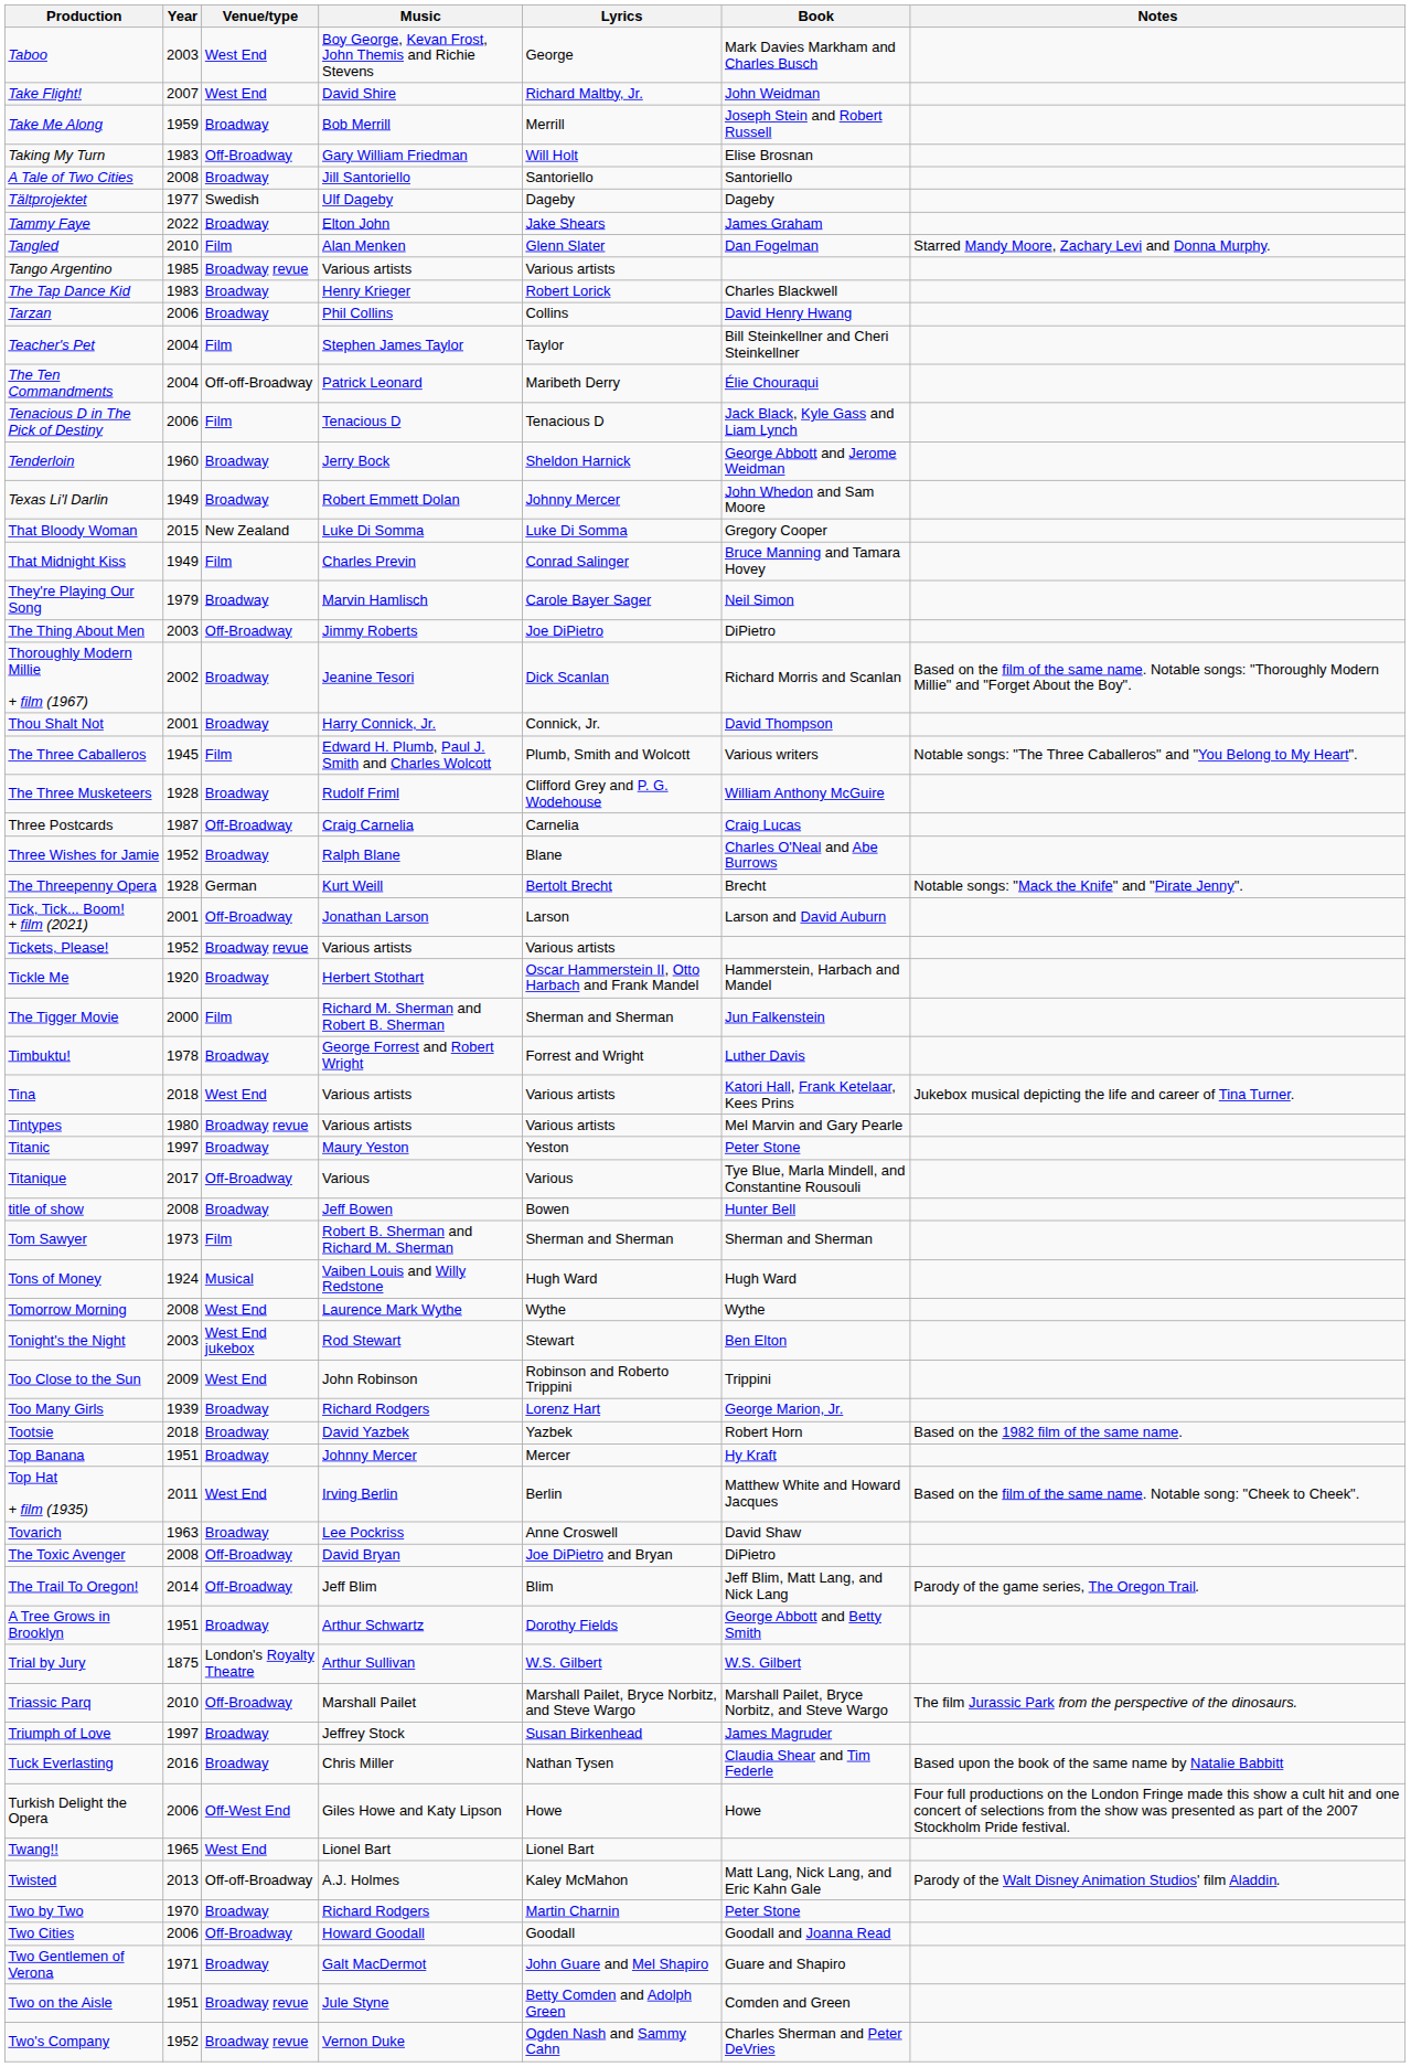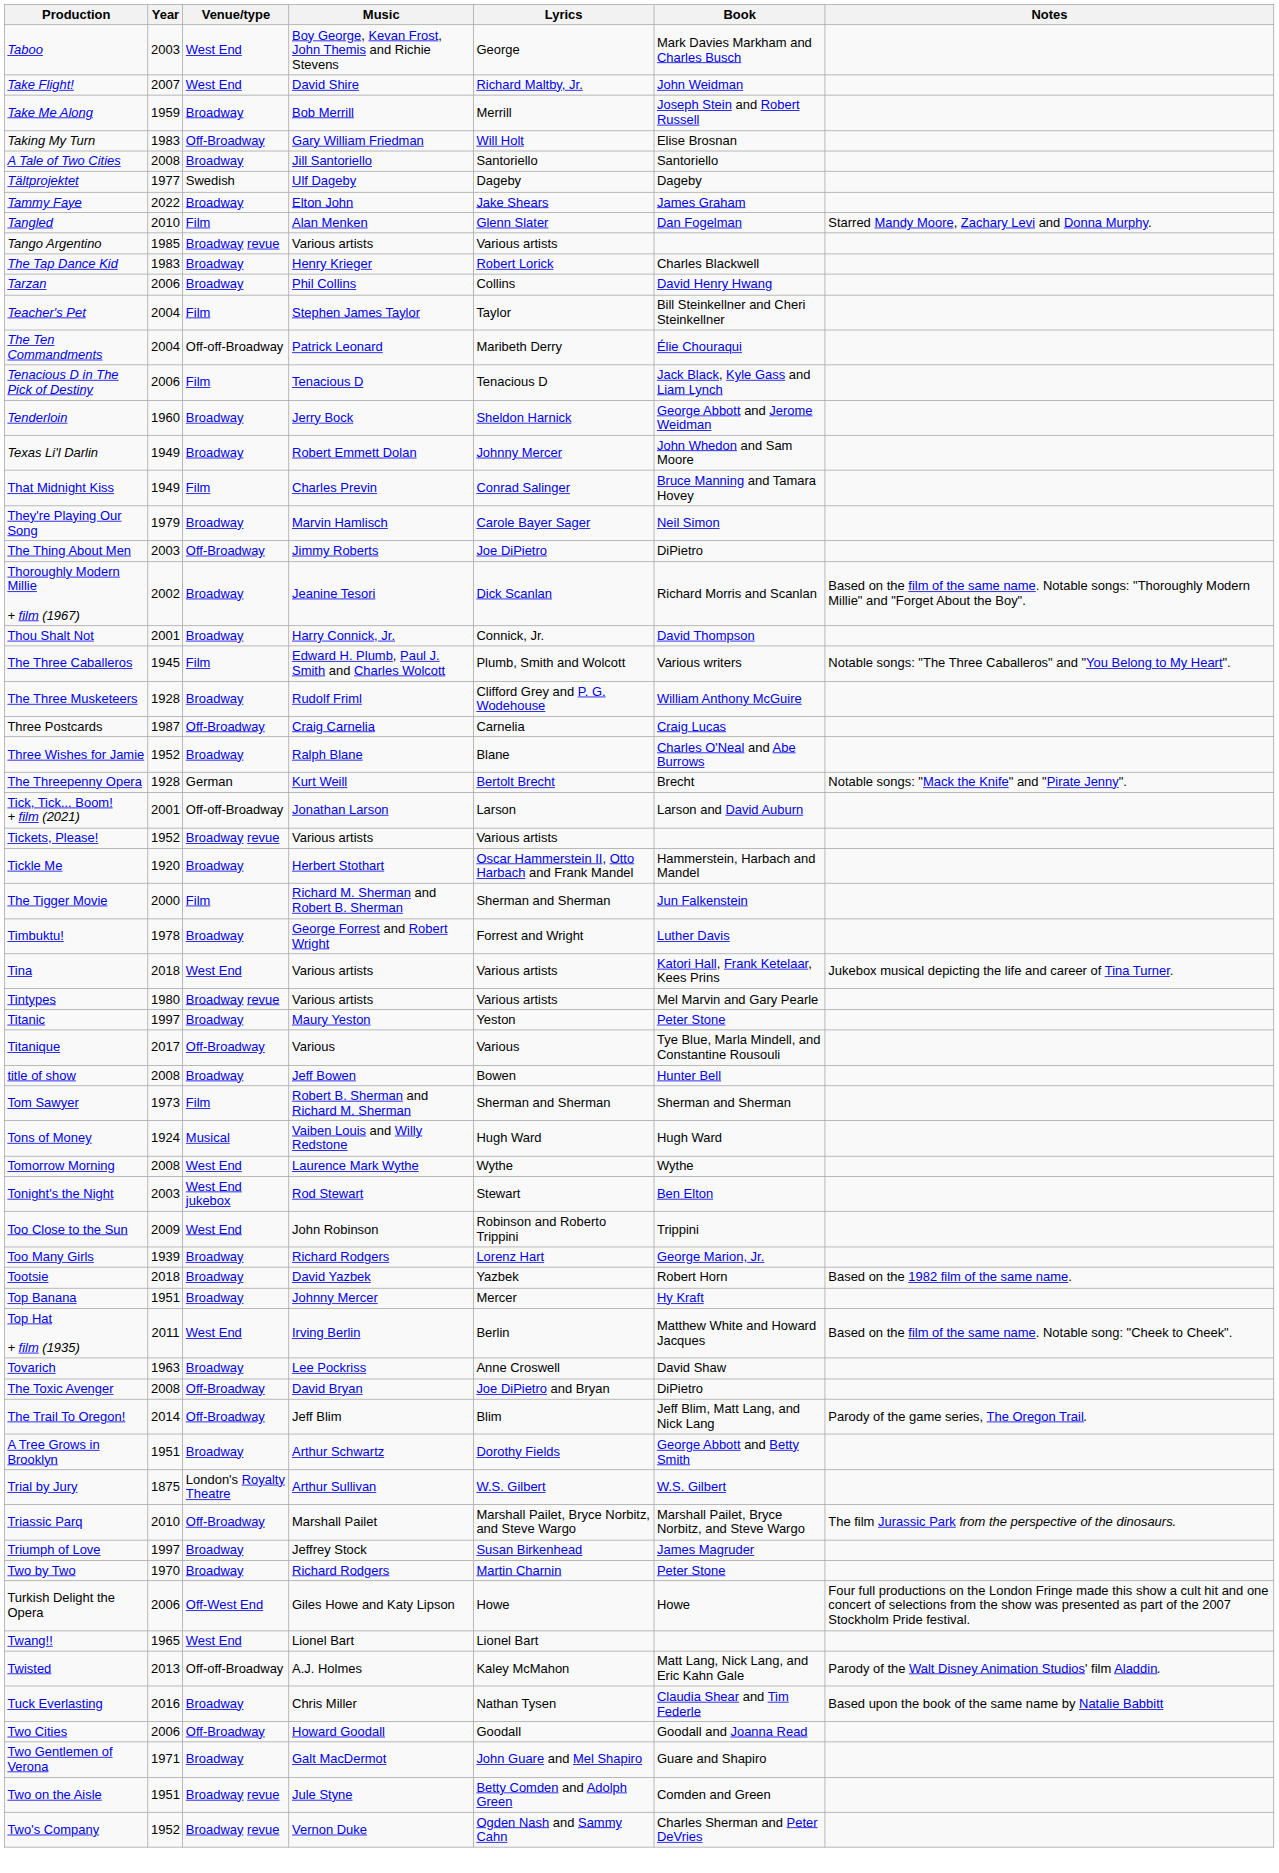- row: That Bloody Woman | 2015 | New Zealand | Luke Di Somma | Luke Di Somma | Gregory Cooper
Tick, Tick... Boom! + film (2021) | Venue/type: Off-Broadway -> Off-off-Broadway
rows swapped: Tuck Everlasting <-> Two by Two
